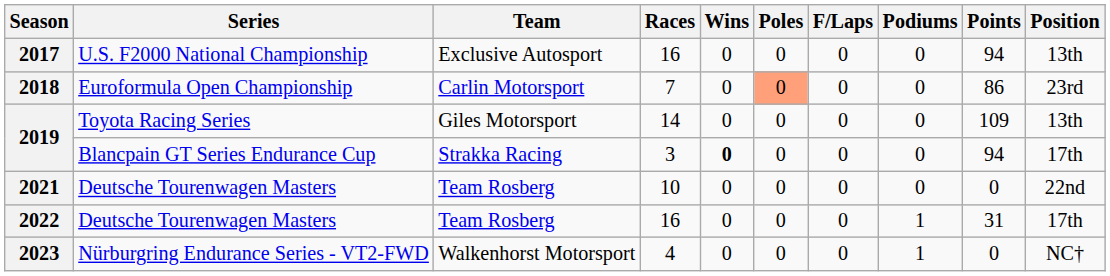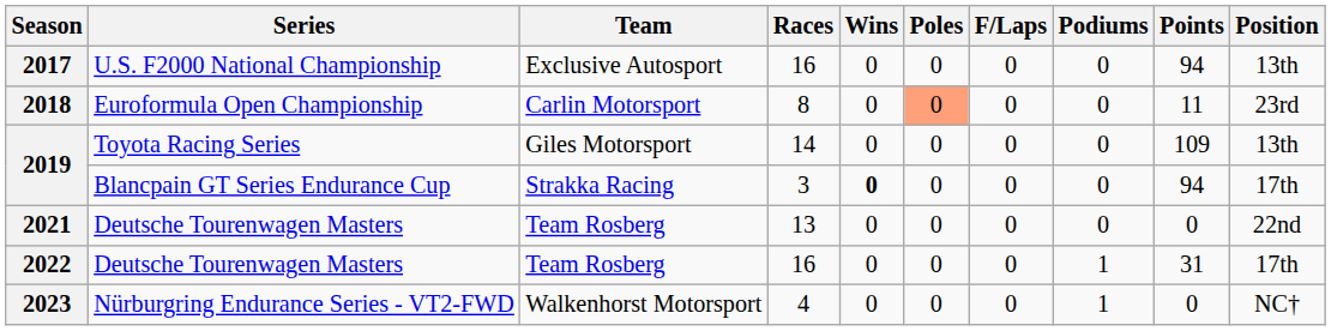2018 | Races: 7 -> 8
2018 | Points: 86 -> 11
2021 | Races: 10 -> 13
